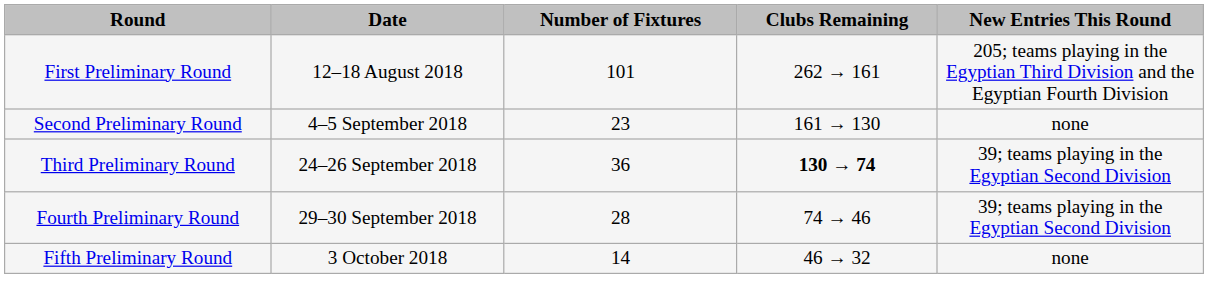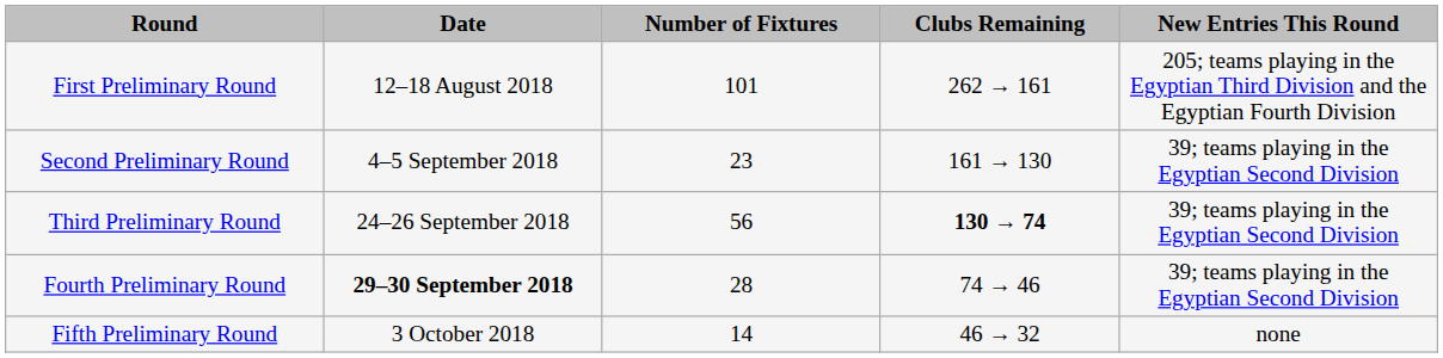Second Preliminary Round | New Entries This Round: none -> 39; teams playing in the Egyptian Second Division
Third Preliminary Round | Number of Fixtures: 36 -> 56
Fourth Preliminary Round | Date: normal -> bold
